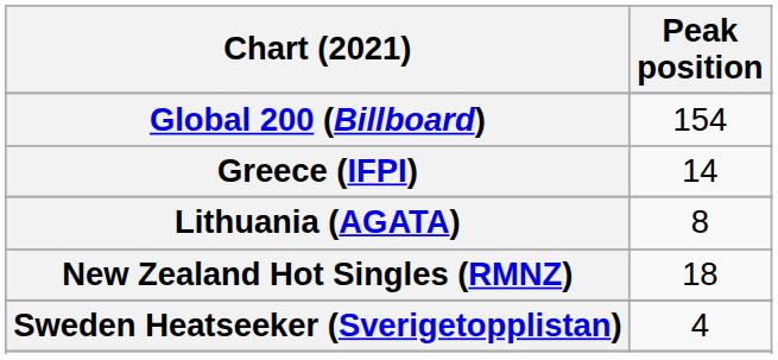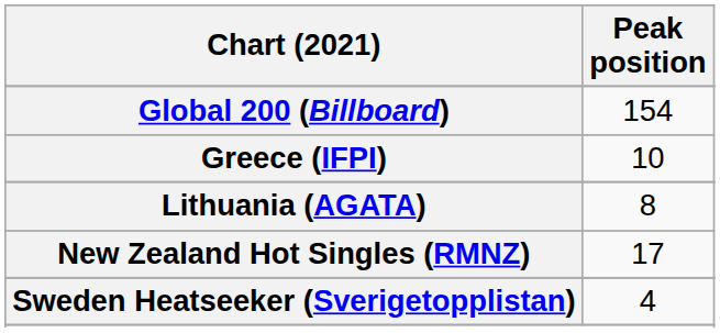Greece (IFPI) | Peak position: 14 -> 10
New Zealand Hot Singles (RMNZ) | Peak position: 18 -> 17
